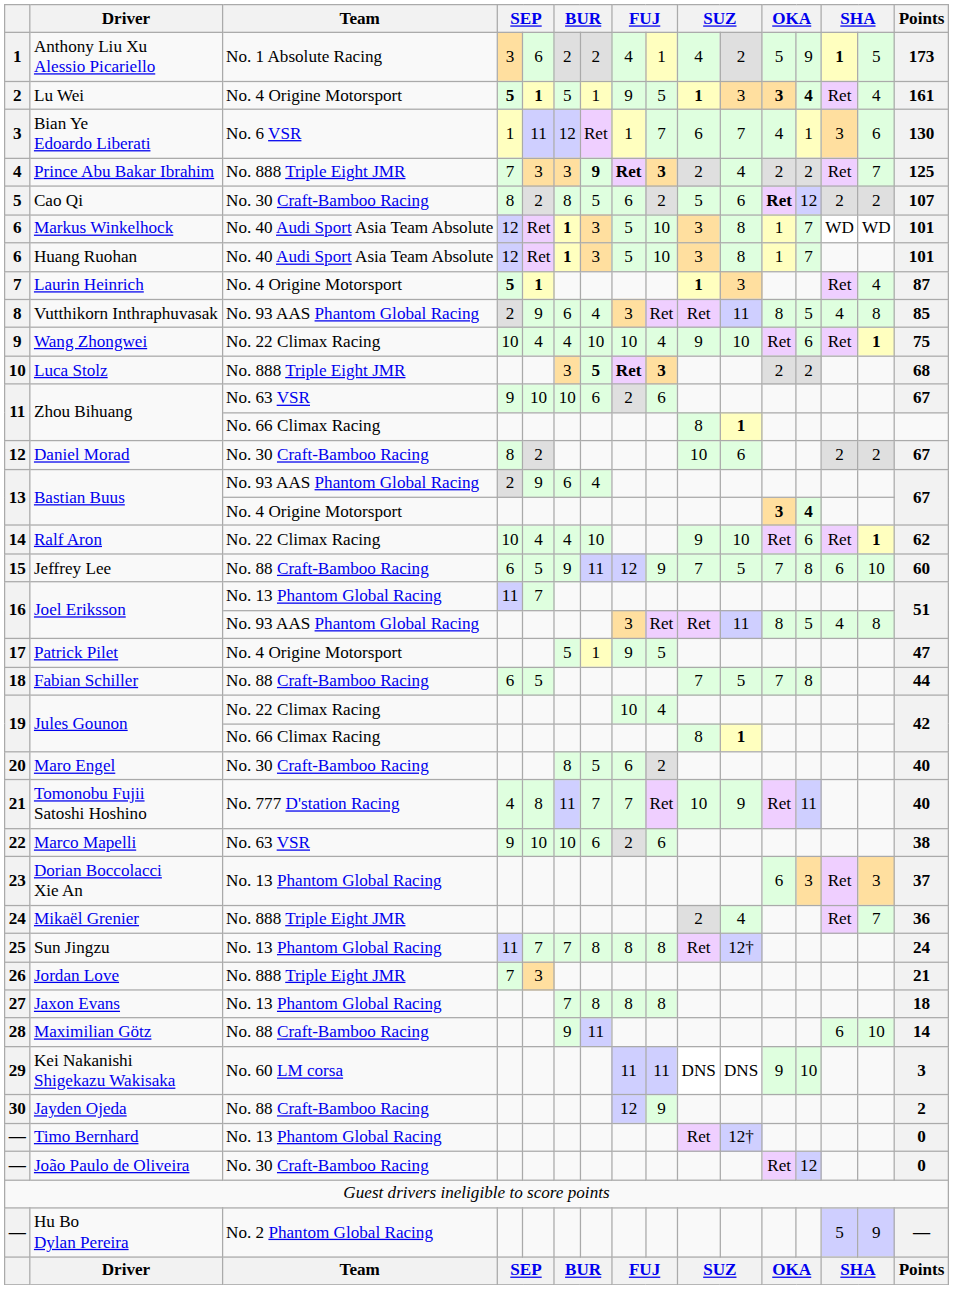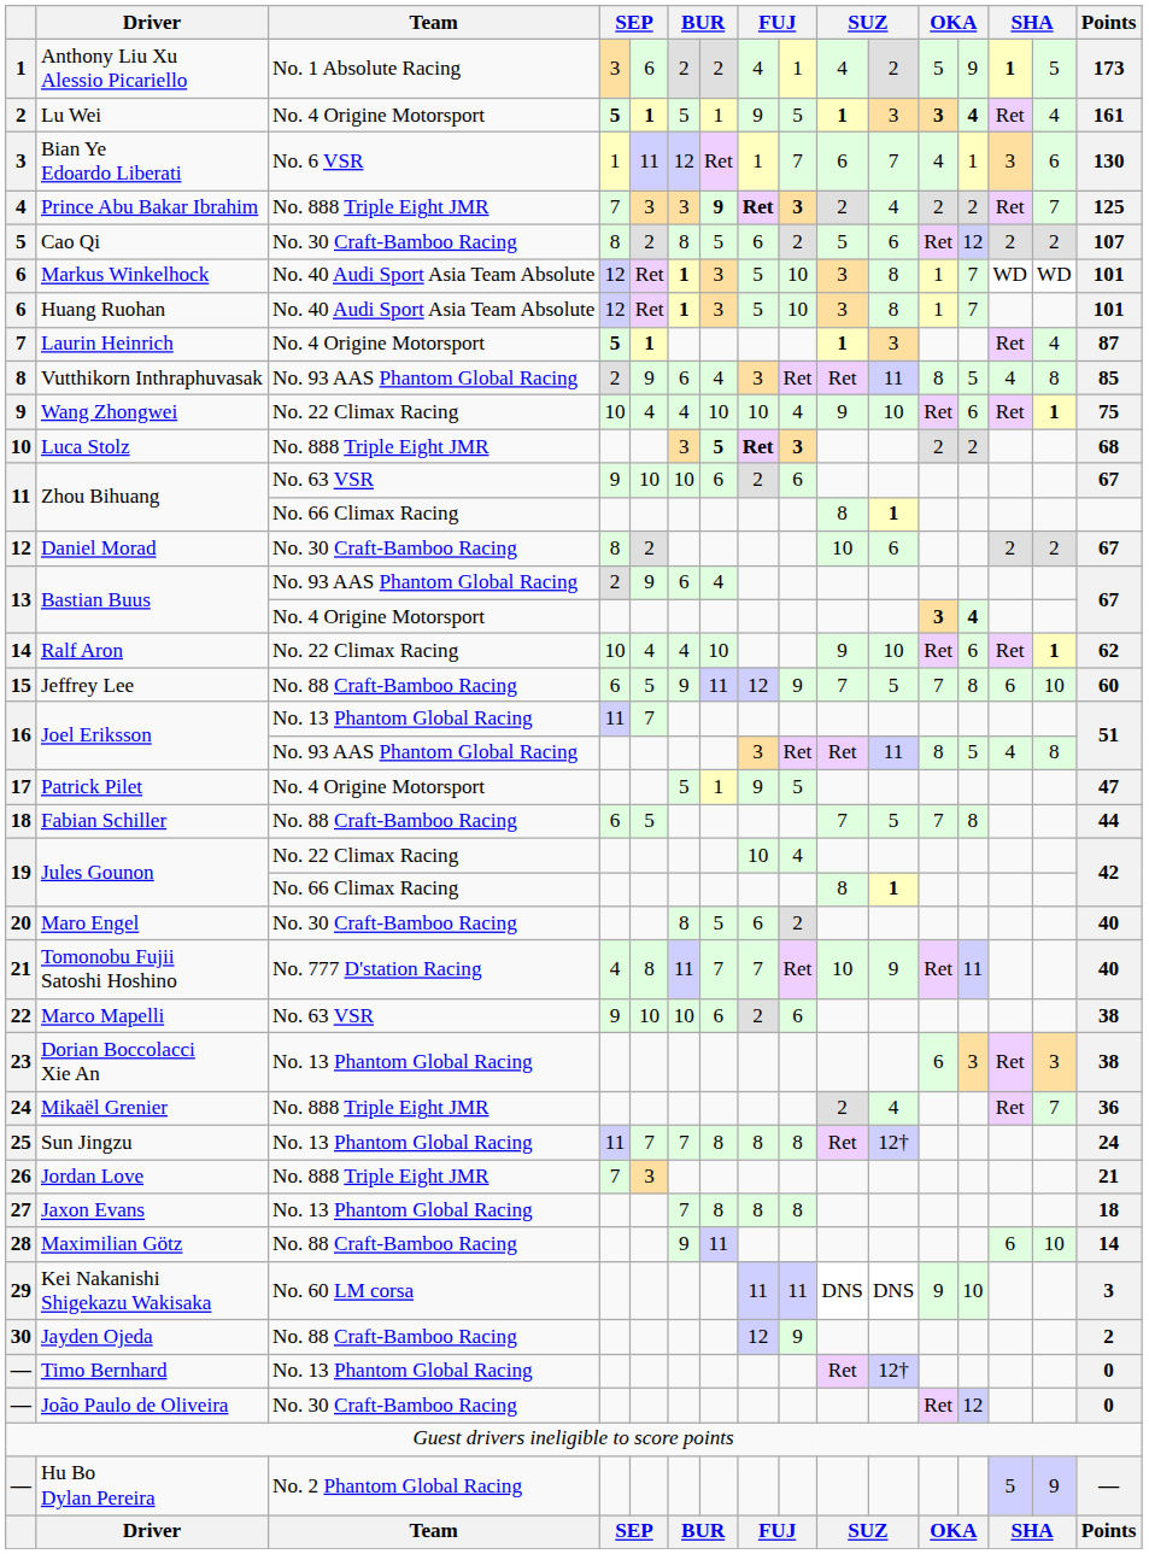Cao Qi | column 12: bold -> normal
Dorian Boccolacci Xie An | Points: 37 -> 38
